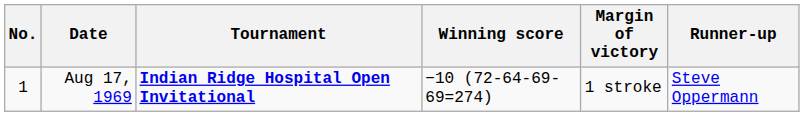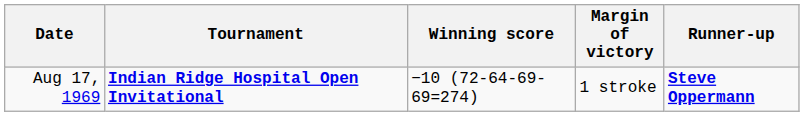- column: No. | 1
Aug 17, 1969 | Runner-up: normal -> bold
